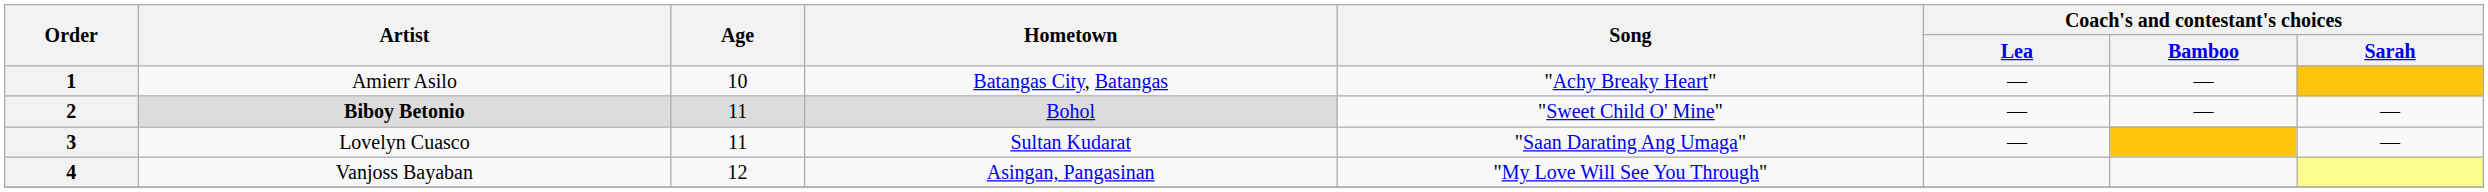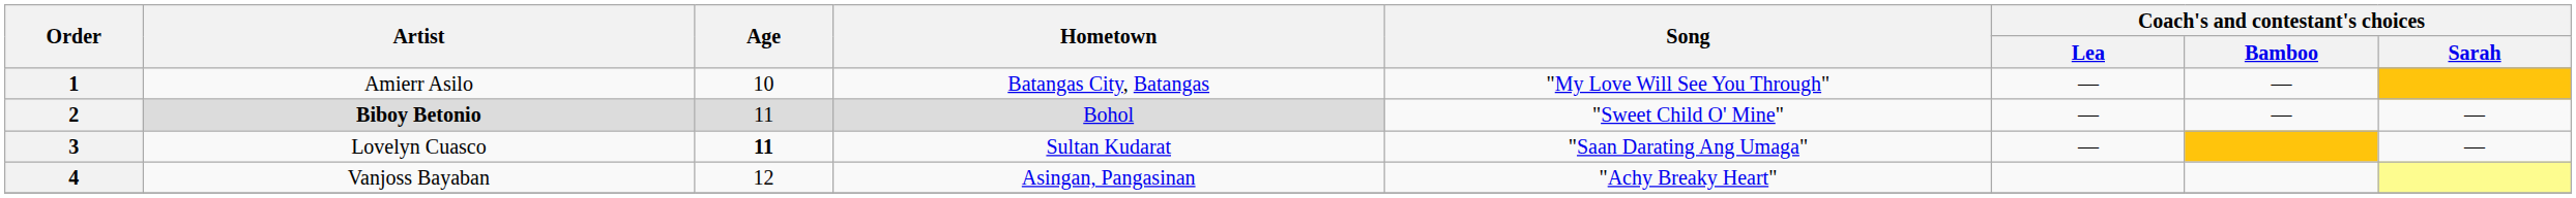1 | Song: "Achy Breaky Heart" -> "My Love Will See You Through"
3 | Age: normal -> bold
4 | Song: "My Love Will See You Through" -> "Achy Breaky Heart"
